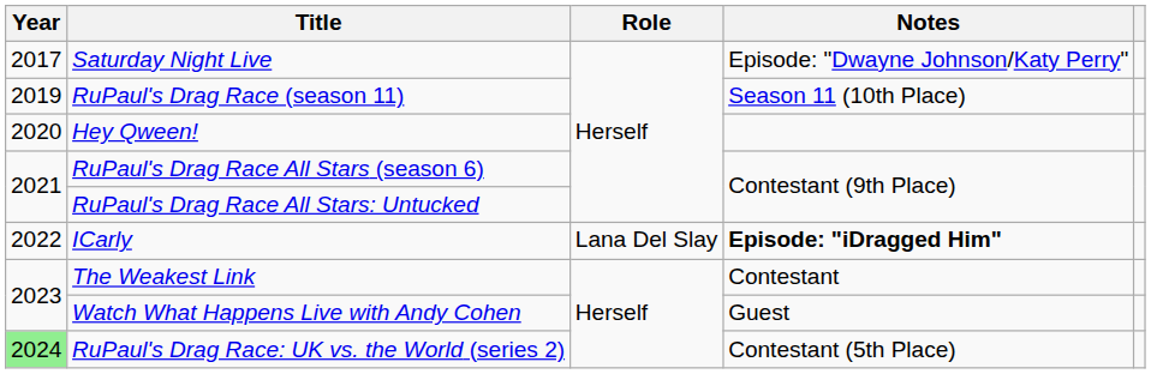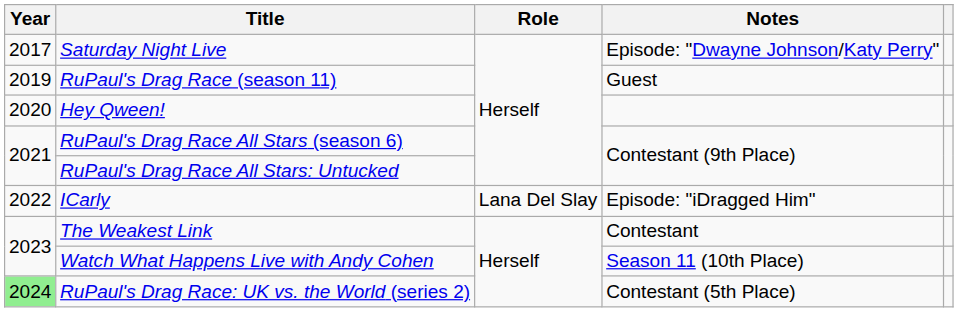RuPaul's Drag Race (season 11) | Notes: Season 11 (10th Place) -> Guest
ICarly | Notes: bold -> normal
Watch What Happens Live with Andy Cohen | Notes: Guest -> Season 11 (10th Place)
